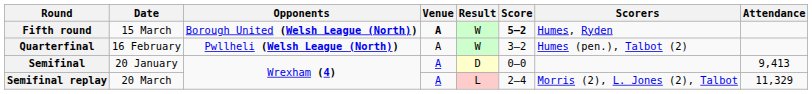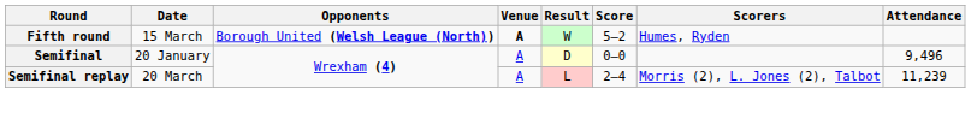Fifth round | Score: bold -> normal
- row: Quarterfinal | 16 February | Pwllheli (Welsh League (North)) | A | W | 3–2 | Humes (pen.), Talbot (2)
Semifinal | Attendance: 9,413 -> 9,496
Semifinal replay | Attendance: 11,329 -> 11,239
